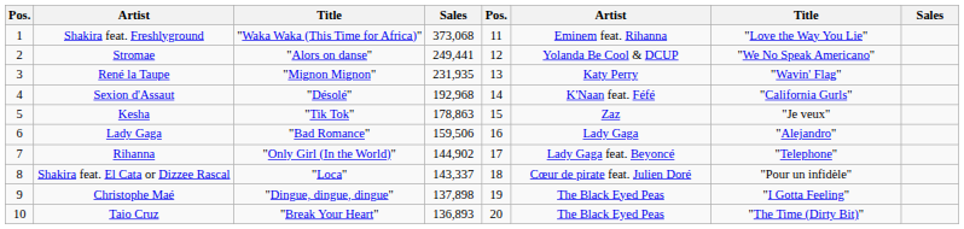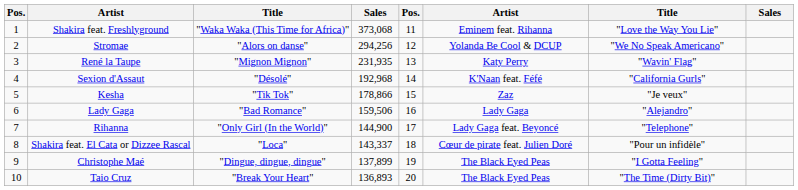Stromae | column 4: 249,441 -> 294,256
Kesha | column 4: 178,863 -> 178,866
Rihanna | column 4: 144,902 -> 144,900
Christophe Maé | column 4: 137,898 -> 137,899
